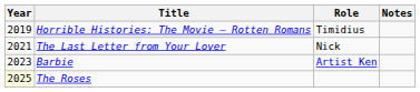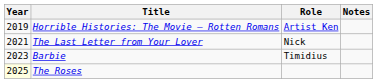Horrible Histories: The Movie – Rotten Romans | Role: Timidius -> Artist Ken
Barbie | Role: Artist Ken -> Timidius
